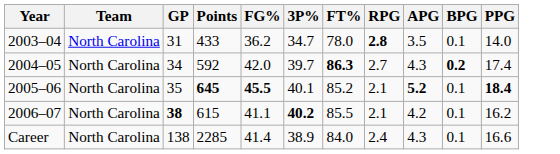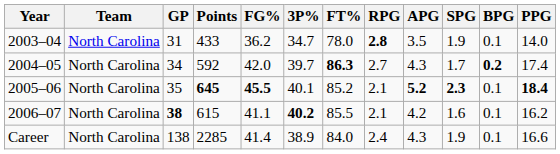+ column: SPG | 1.9 | 1.7 | 2.3 | 1.6 | 1.9
